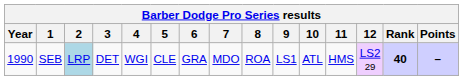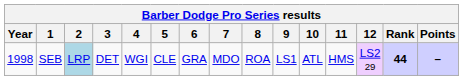SEB | Year: 1990 -> 1998
SEB | Rank: 40 -> 44
